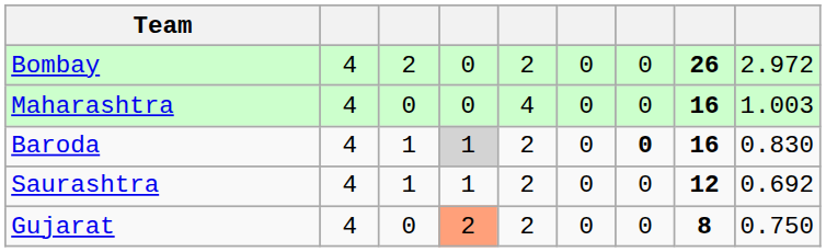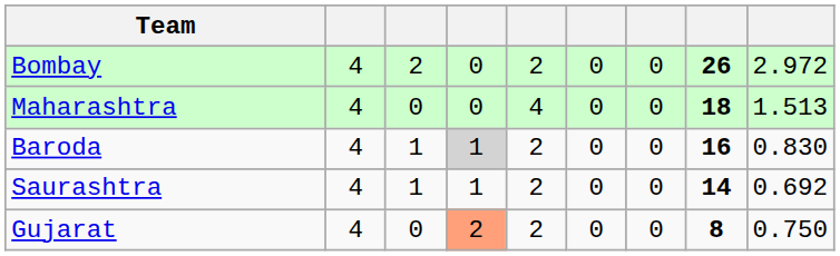Maharashtra | column 8: 16 -> 18
Maharashtra | column 9: 1.003 -> 1.513
Baroda | column 7: bold -> normal
Saurashtra | column 8: 12 -> 14
